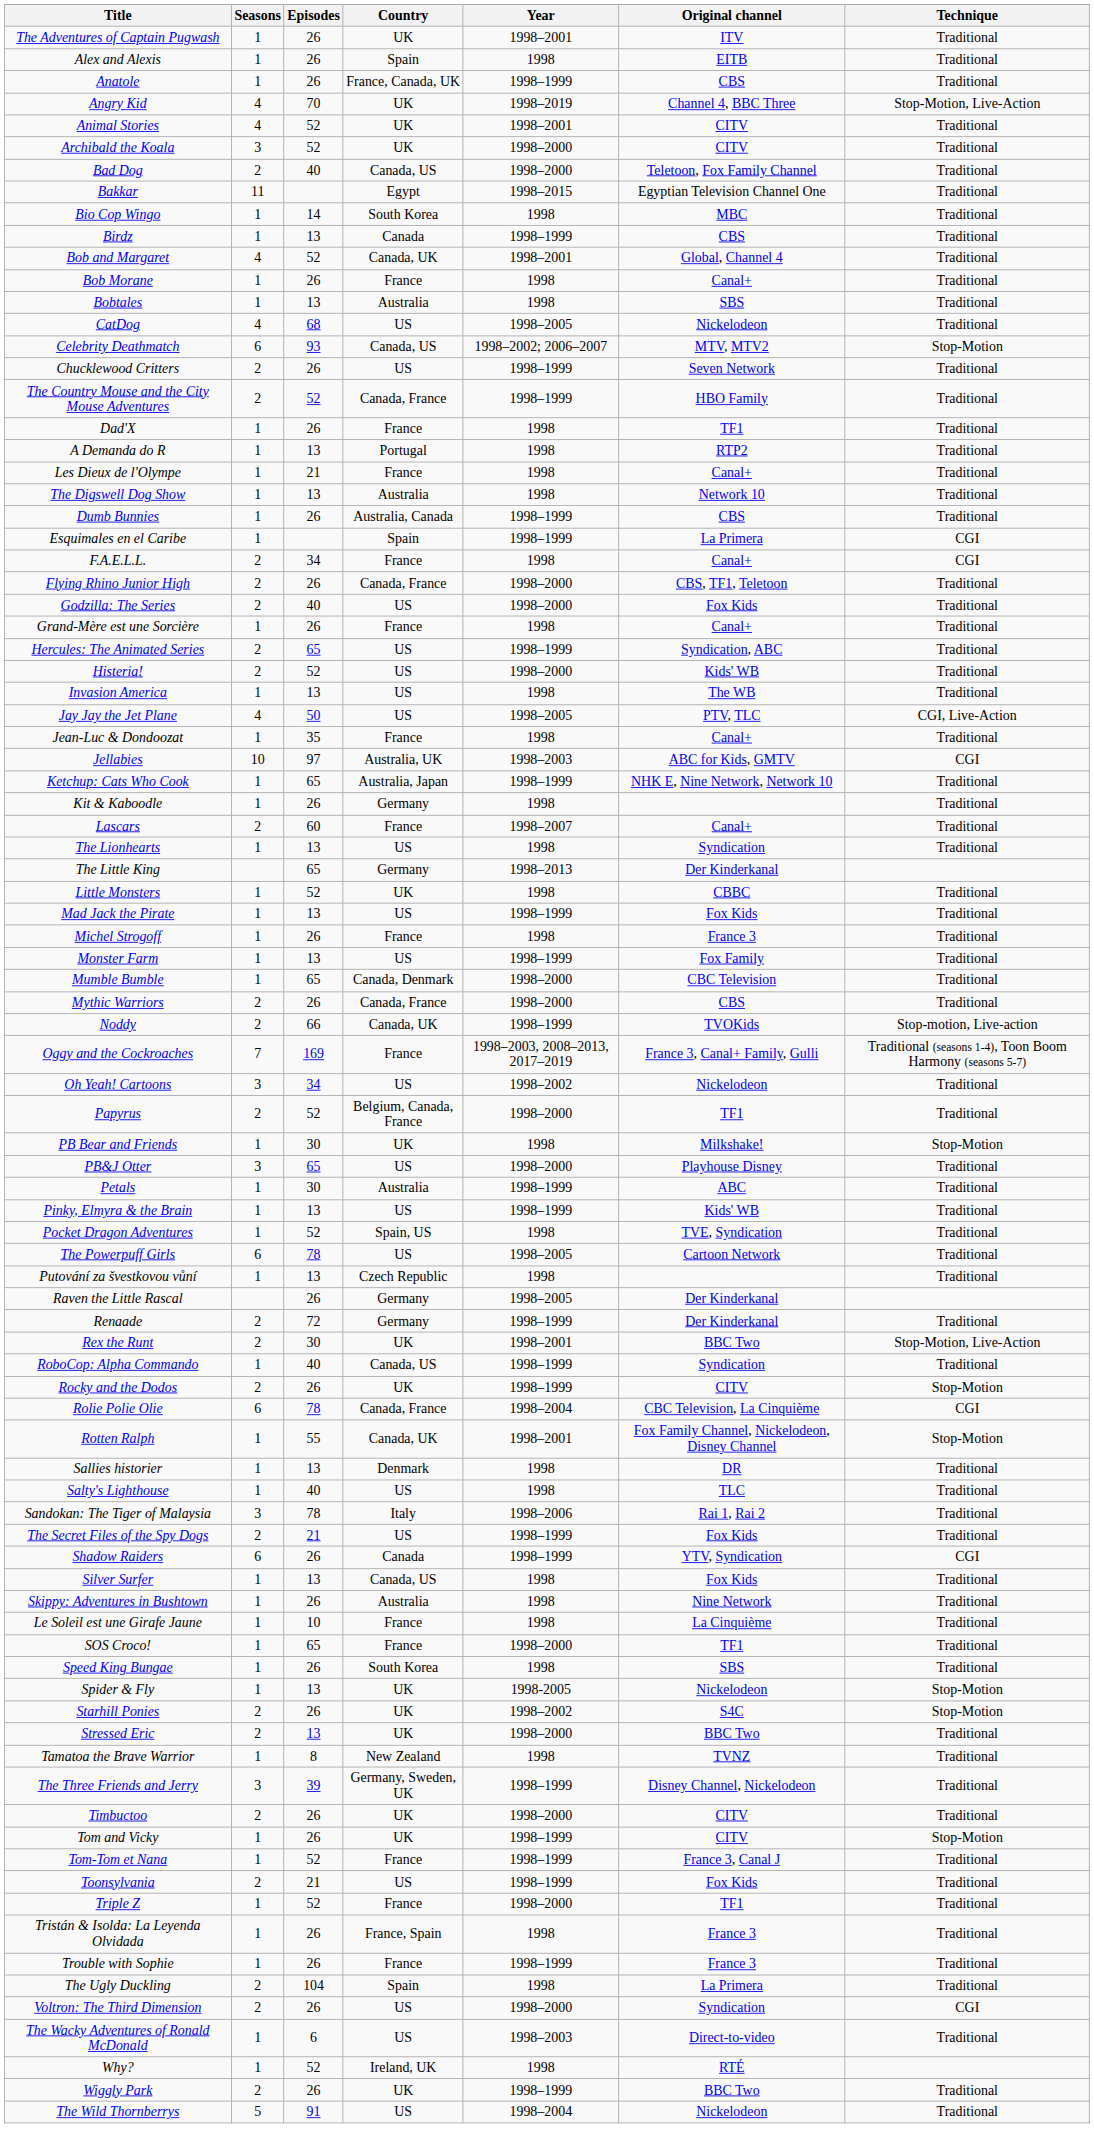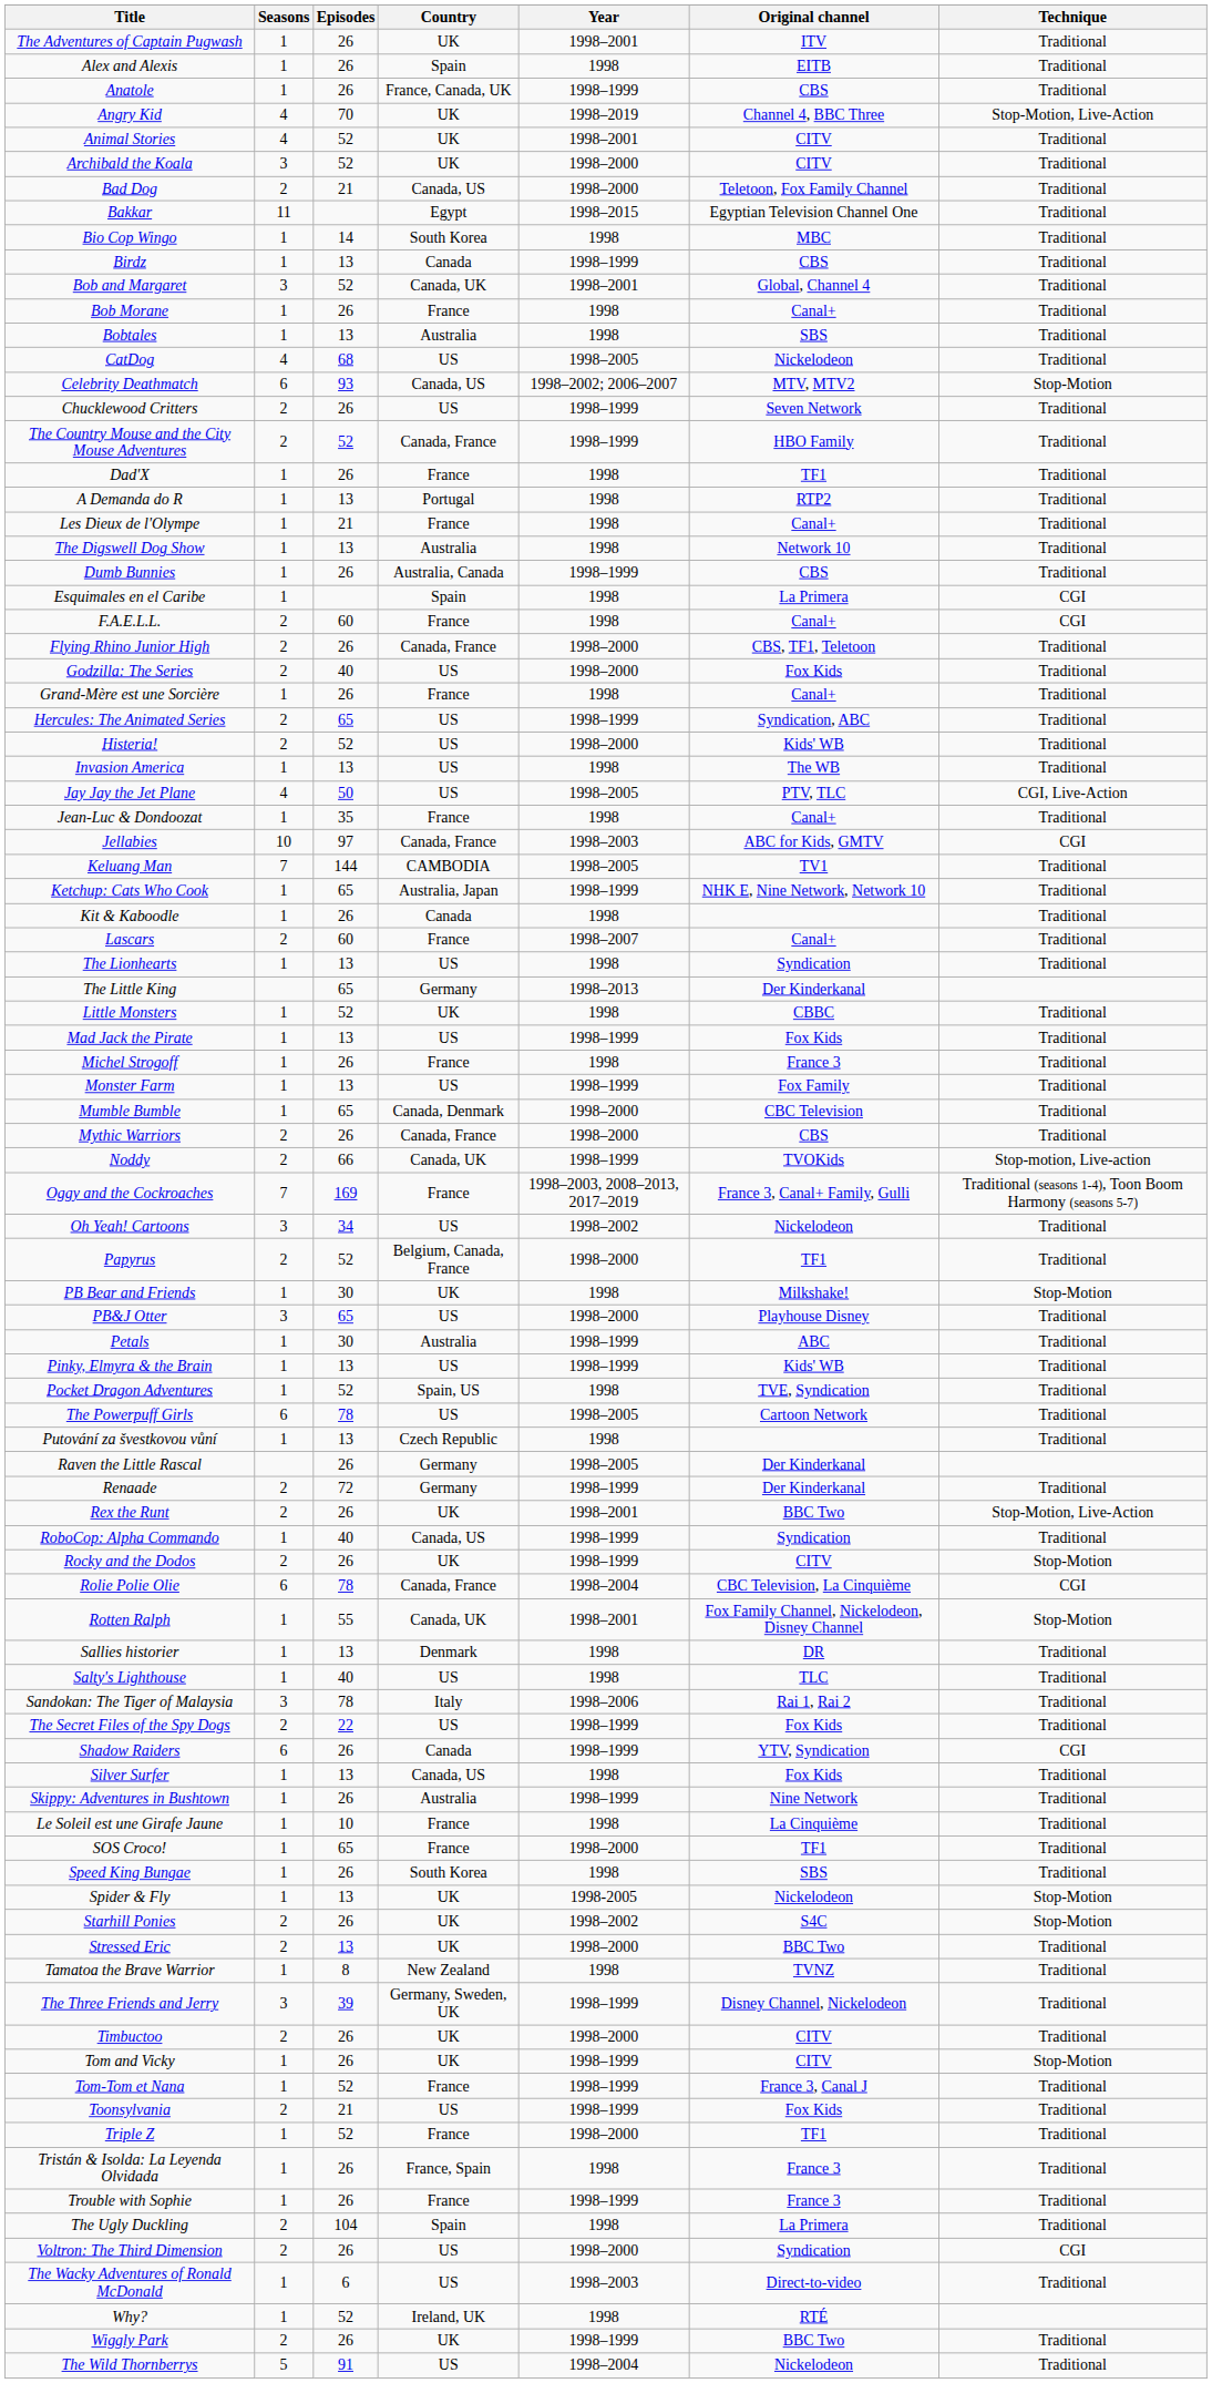Bad Dog | Episodes: 40 -> 21
Bob and Margaret | Seasons: 4 -> 3
Esquimales en el Caribe | Year: 1998–1999 -> 1998
F.A.E.L.L. | Episodes: 34 -> 60
Jellabies | Country: Australia, UK -> Canada, France
+ row: Keluang Man | 7 | 144 | CAMBODIA | 1998–2005 | TV1 | Traditional
Kit & Kaboodle | Country: Germany -> Canada
Rex the Runt | Episodes: 30 -> 26
The Secret Files of the Spy Dogs | Episodes: 21 -> 22
Skippy: Adventures in Bushtown | Year: 1998 -> 1998–1999
